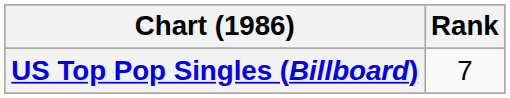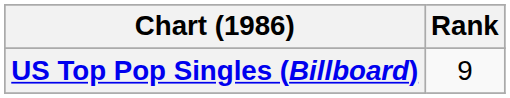US Top Pop Singles (Billboard) | Rank: 7 -> 9
